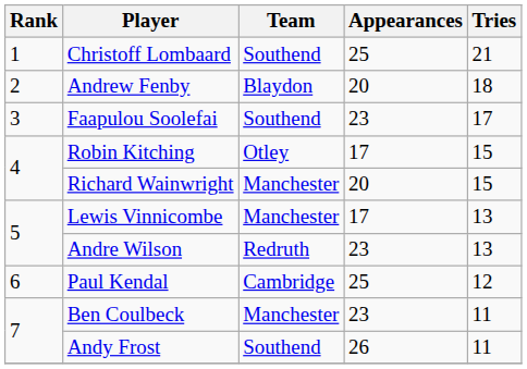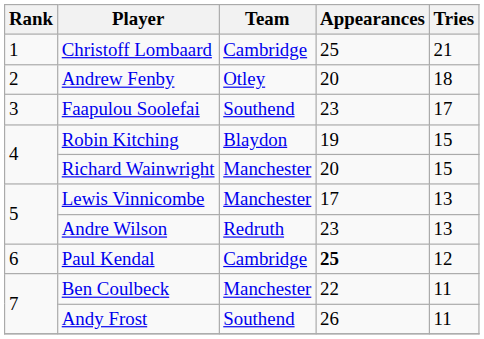Christoff Lombaard | Team: Southend -> Cambridge
Andrew Fenby | Team: Blaydon -> Otley
Robin Kitching | Team: Otley -> Blaydon
Robin Kitching | Appearances: 17 -> 19
Paul Kendal | Appearances: normal -> bold
Ben Coulbeck | Appearances: 23 -> 22
